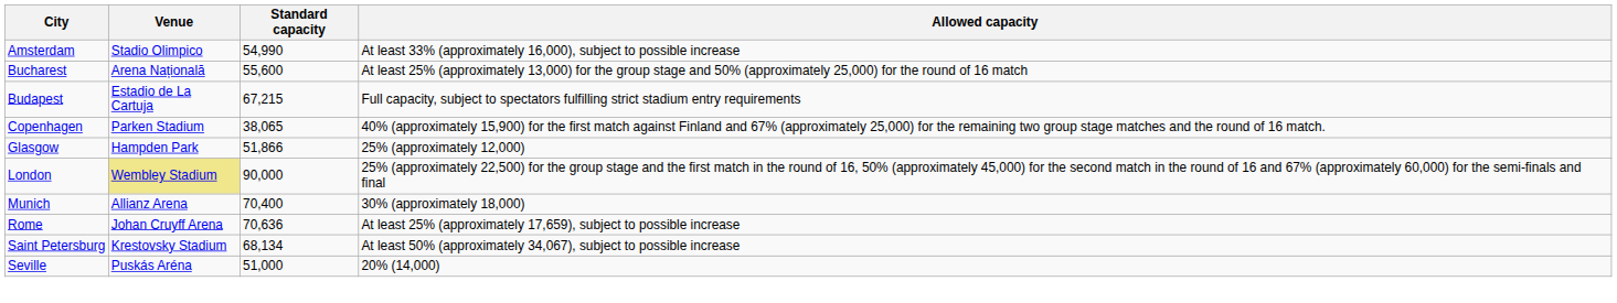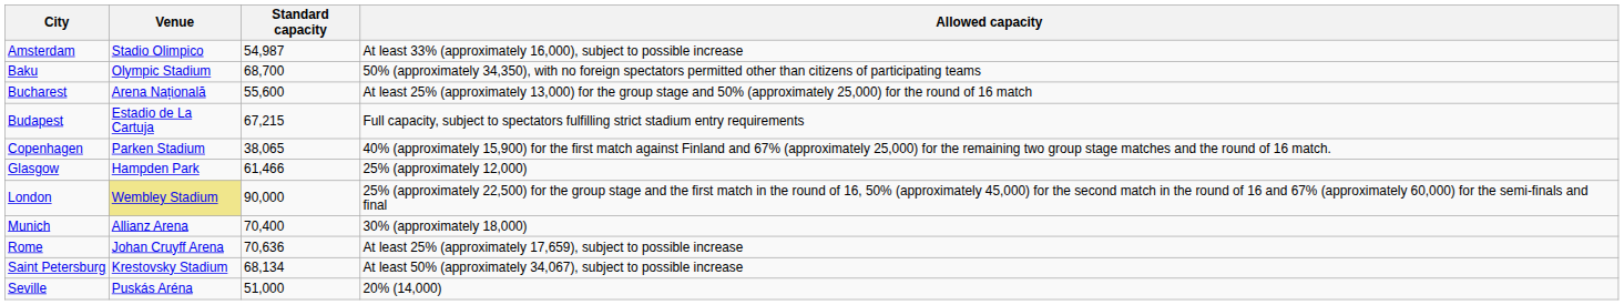Amsterdam | Standard capacity: 54,990 -> 54,987
+ row: Baku | Olympic Stadium | 68,700 | 50% (approximately 34,350), with no foreign spectators permitted other than citizens of participating teams
Glasgow | Standard capacity: 51,866 -> 61,466
